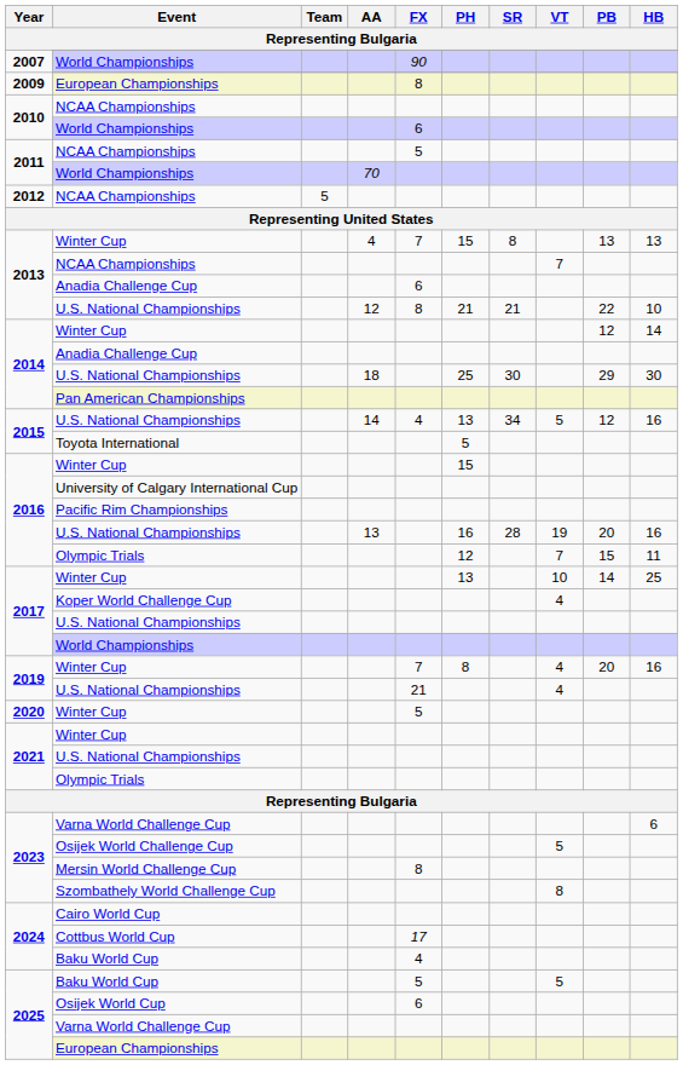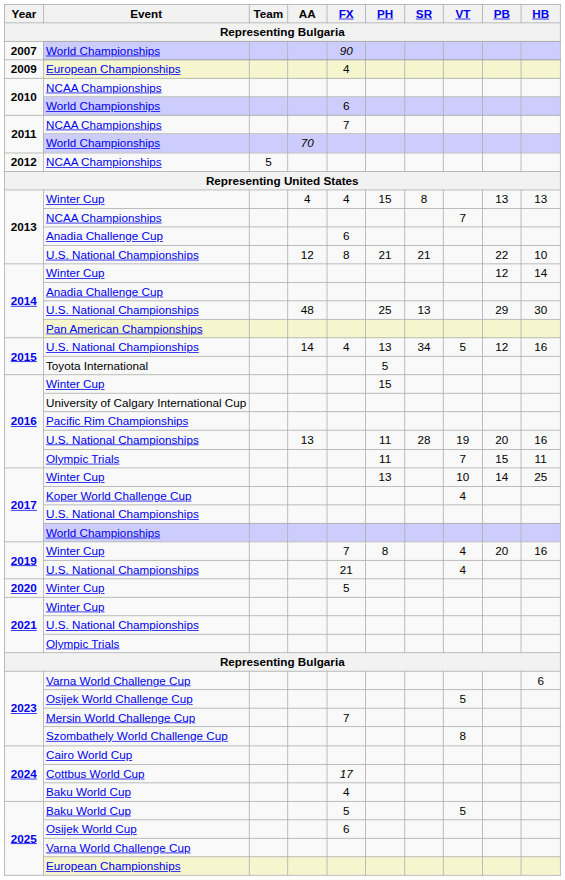2009 / European Championships | FX: 8 -> 4
2011 / NCAA Championships | FX: 5 -> 7
2013 / Winter Cup | FX: 7 -> 4
2014 / U.S. National Championships | AA: 18 -> 48
2014 / U.S. National Championships | SR: 30 -> 13
2016 / U.S. National Championships | PH: 16 -> 11
2016 / Olympic Trials | PH: 12 -> 11
Mersin World Challenge Cup | FX: 8 -> 7
